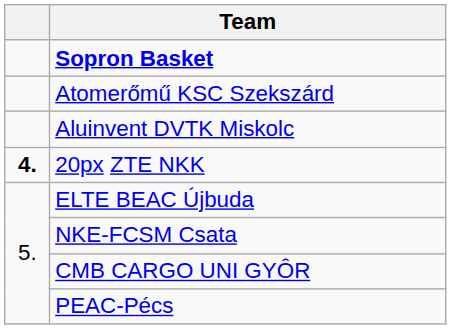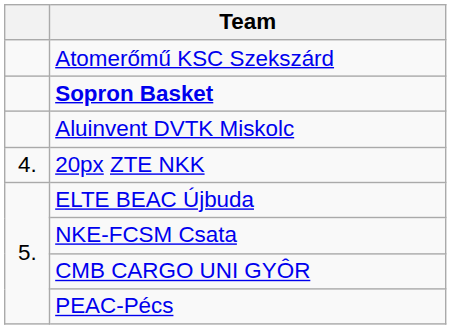rows swapped: Sopron Basket <-> Atomerőmű KSC Szekszárd
20px ZTE NKK | column 1: bold -> normal
